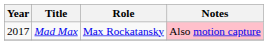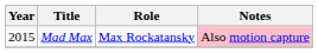Mad Max | Year: 2017 -> 2015
